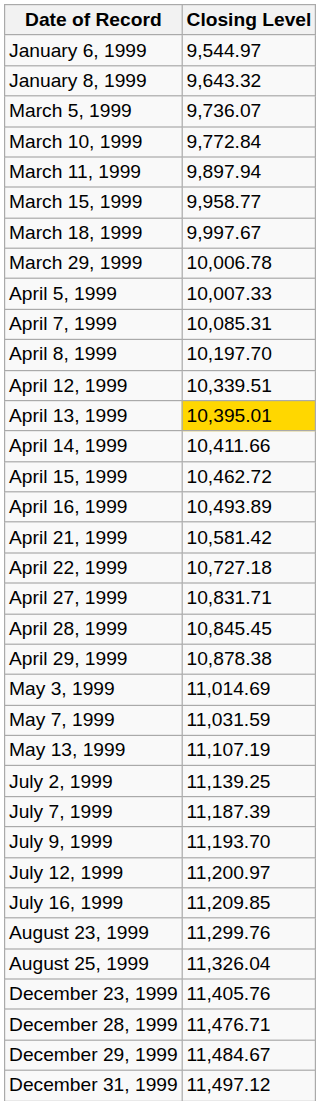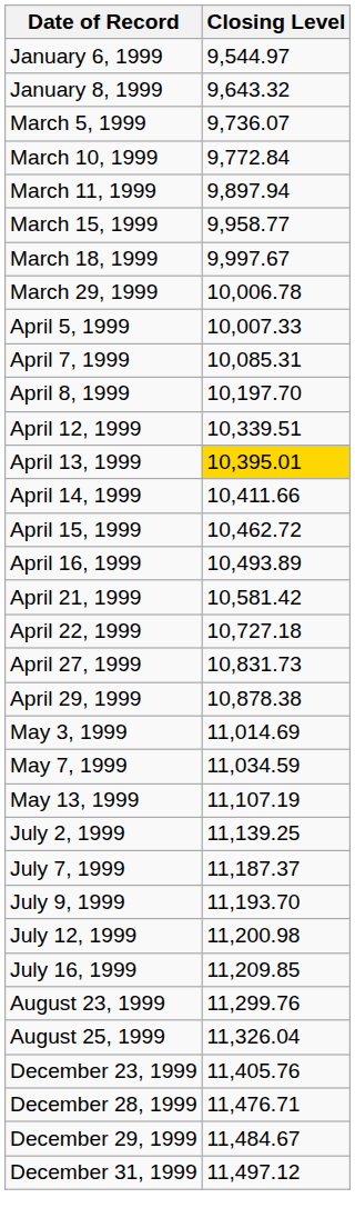April 27, 1999 | Closing Level: 10,831.71 -> 10,831.73
- row: April 28, 1999 | 10,845.45
May 7, 1999 | Closing Level: 11,031.59 -> 11,034.59
July 7, 1999 | Closing Level: 11,187.39 -> 11,187.37
July 12, 1999 | Closing Level: 11,200.97 -> 11,200.98
